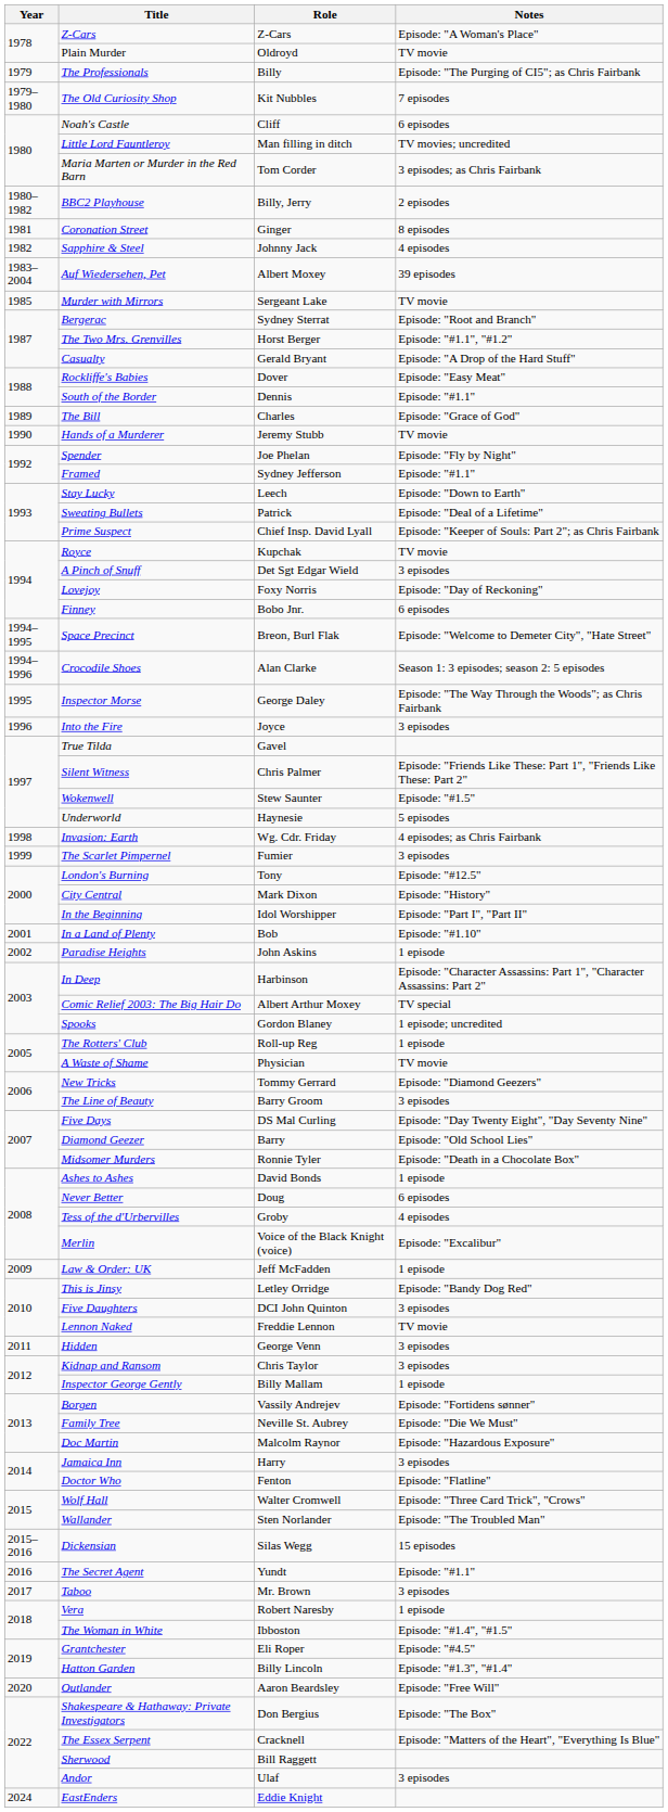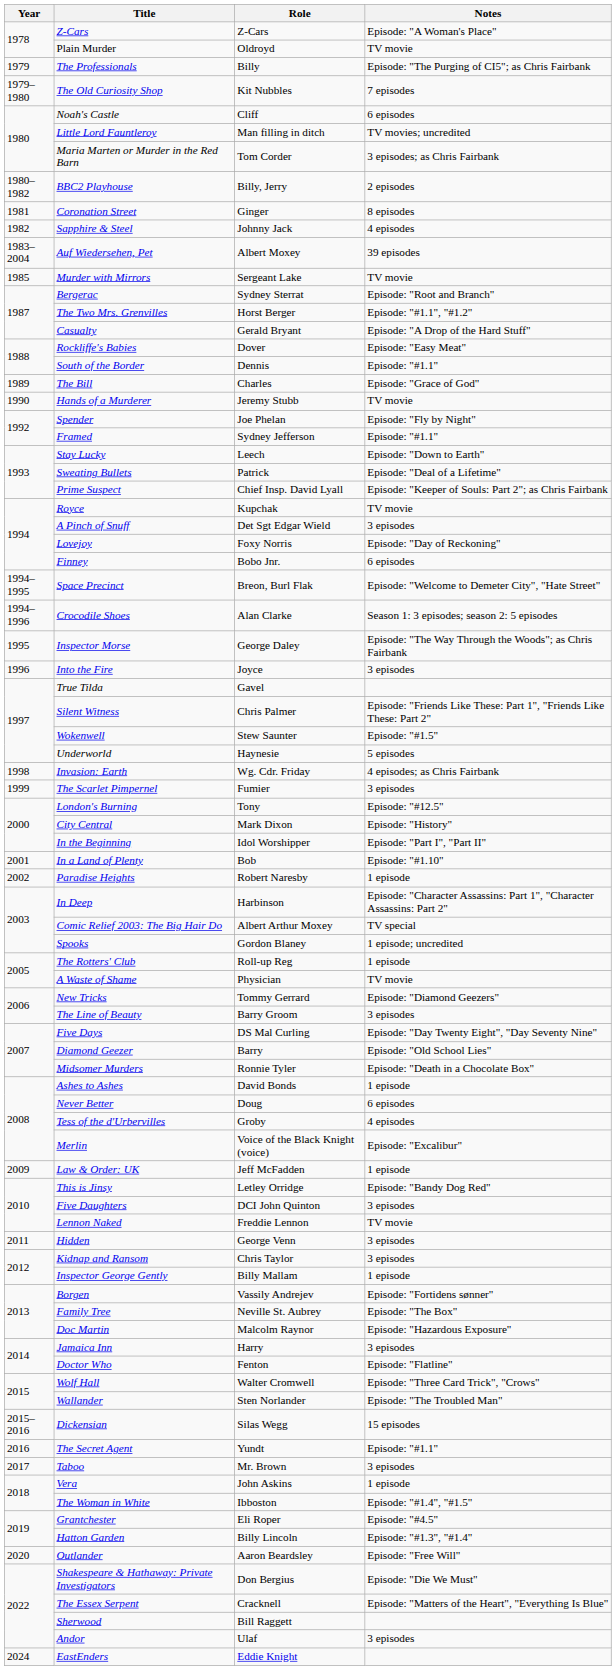Paradise Heights | Role: John Askins -> Robert Naresby
Family Tree | Notes: Episode: "Die We Must" -> Episode: "The Box"
Vera | Role: Robert Naresby -> John Askins
Shakespeare & Hathaway: Private Investigators | Notes: Episode: "The Box" -> Episode: "Die We Must"
